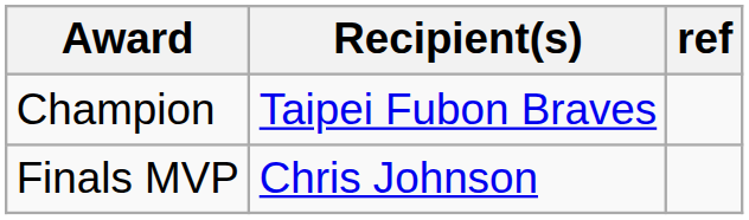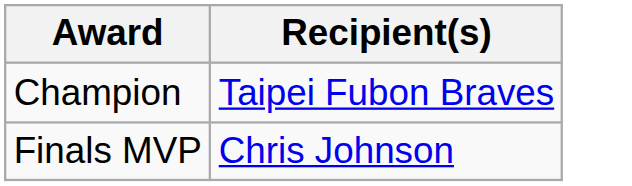- column: ref
